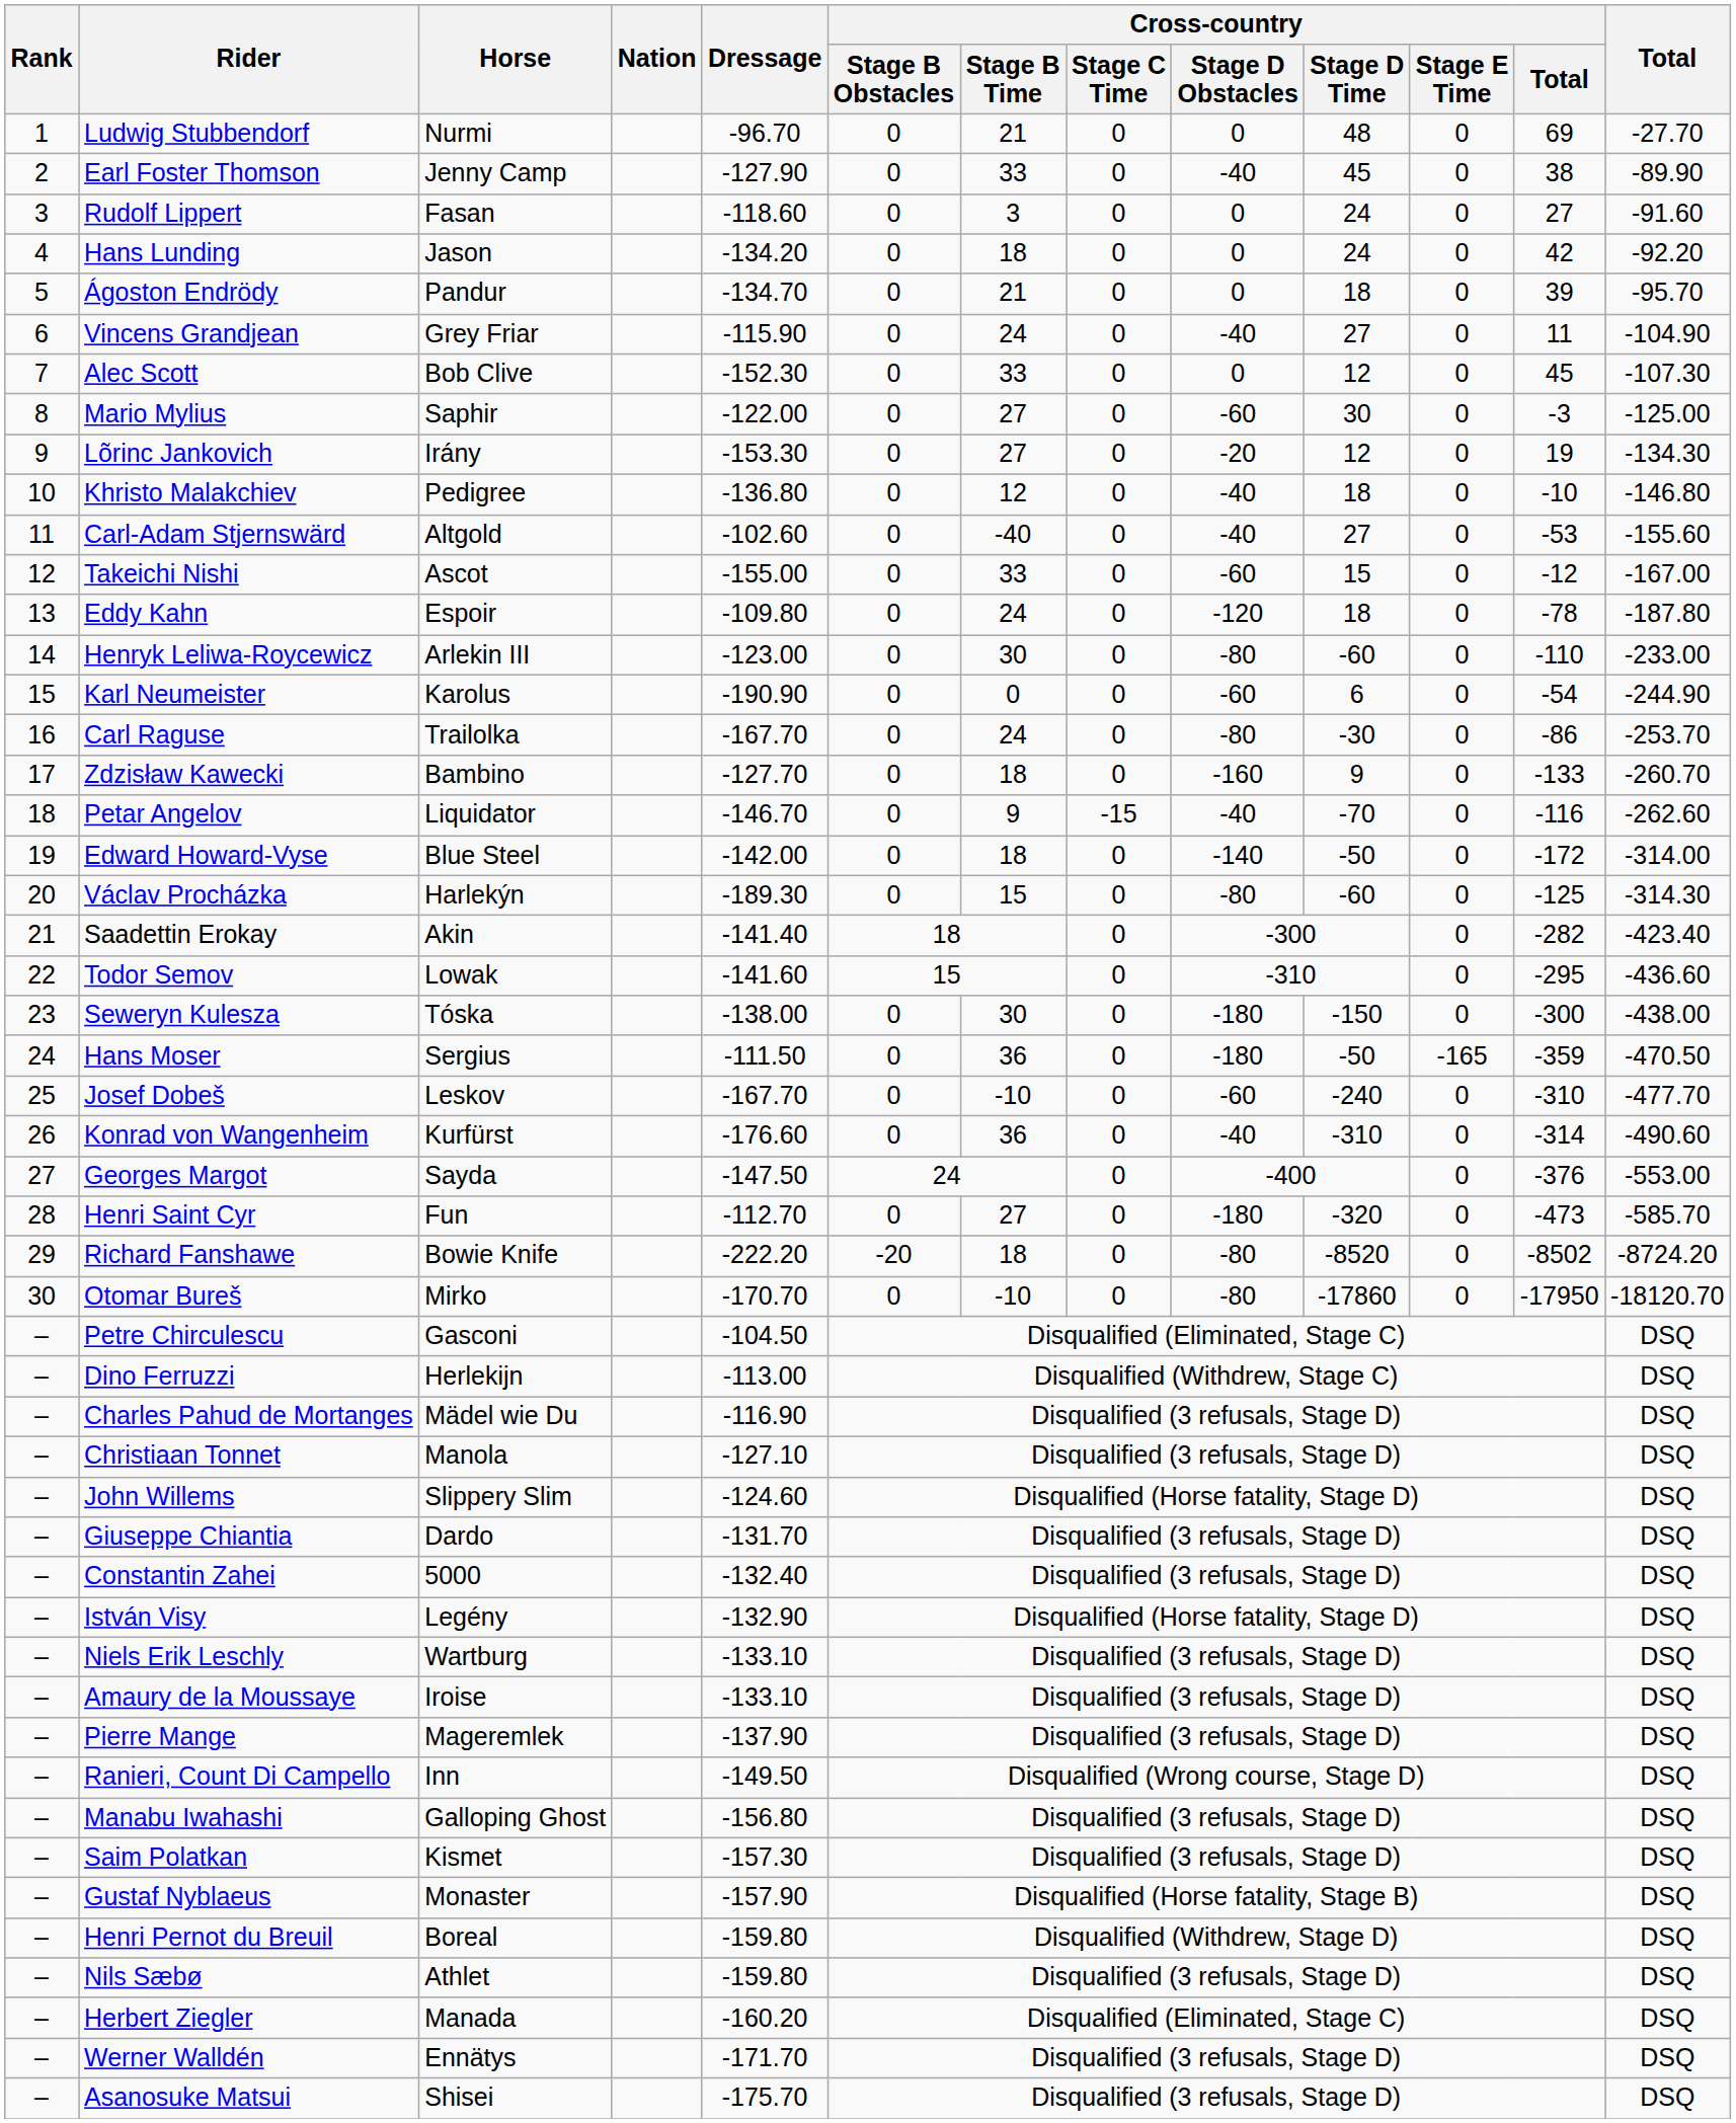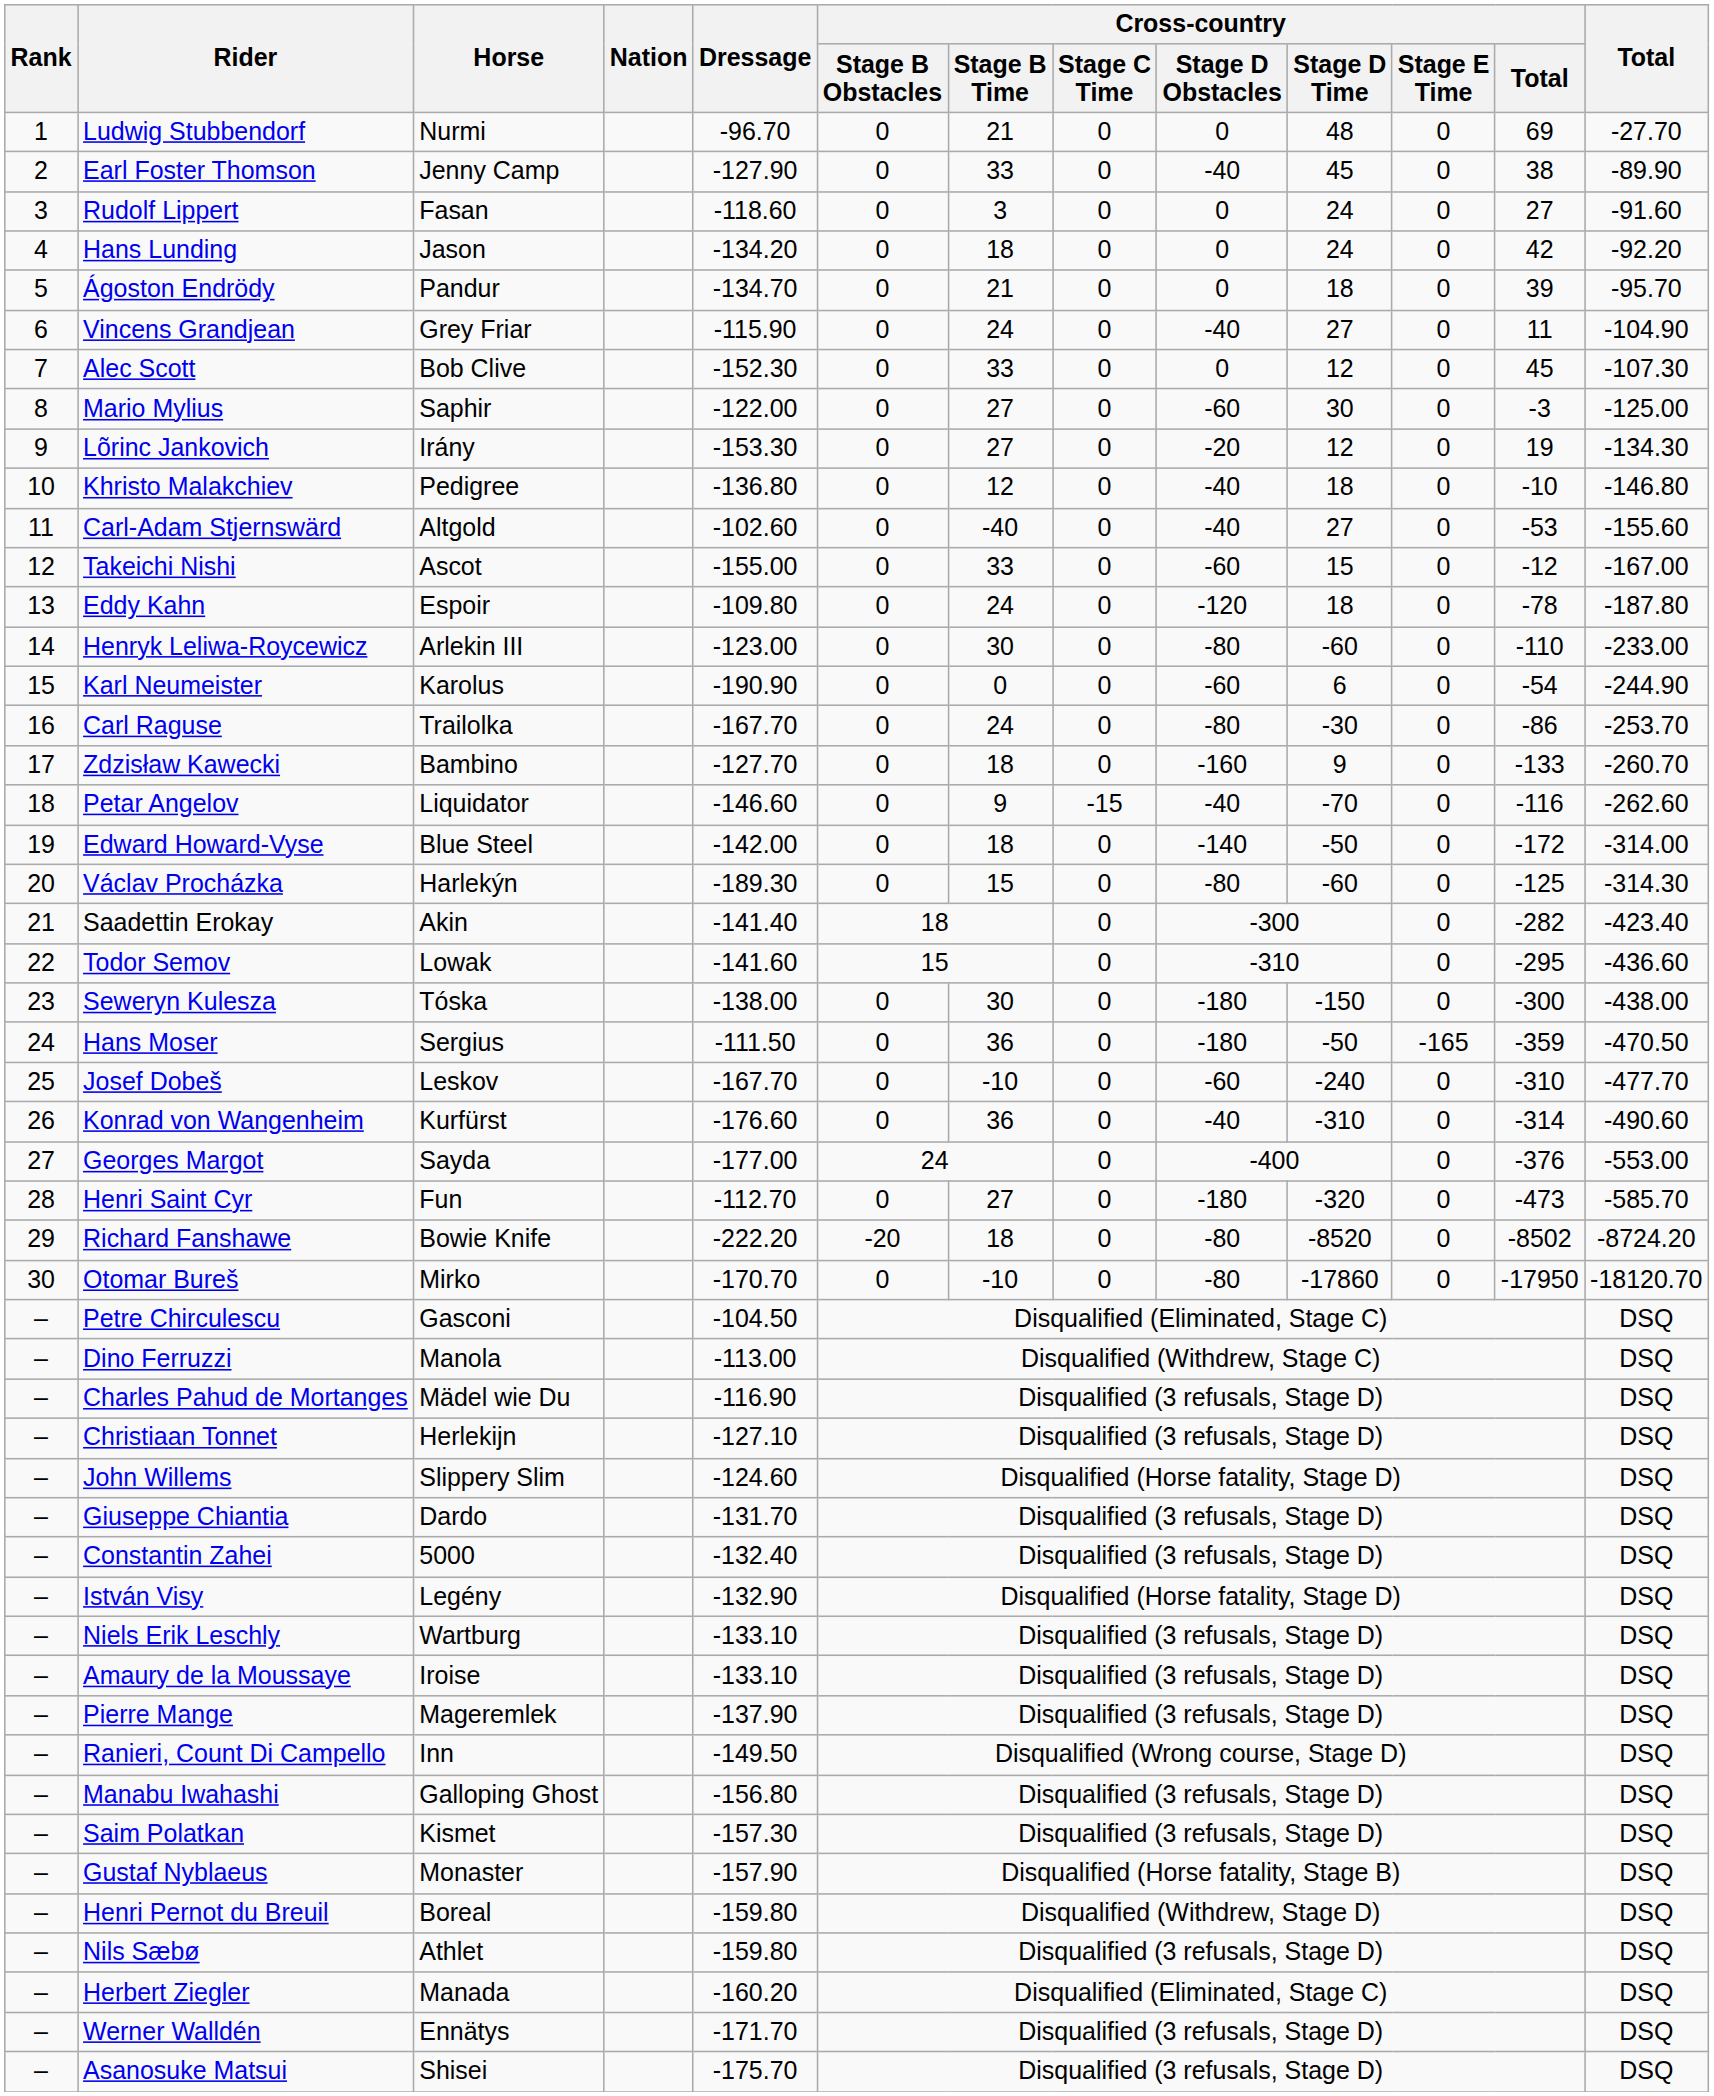Petar Angelov | Dressage: -146.70 -> -146.60
Georges Margot | Dressage: -147.50 -> -177.00
Dino Ferruzzi | Horse: Herlekijn -> Manola
Christiaan Tonnet | Horse: Manola -> Herlekijn
